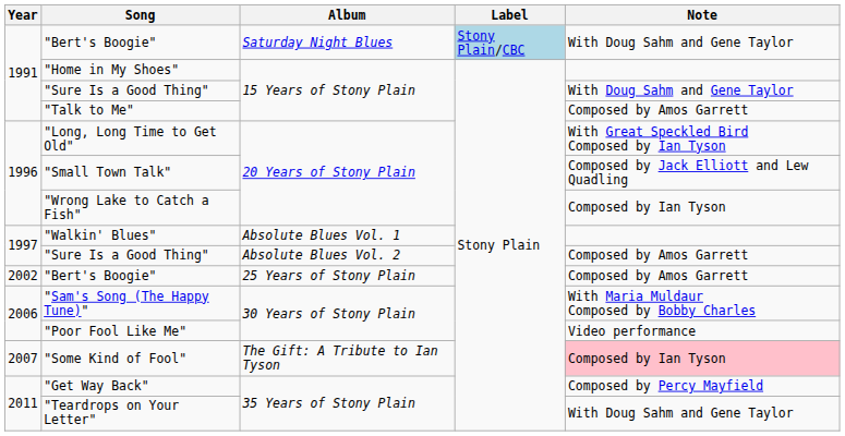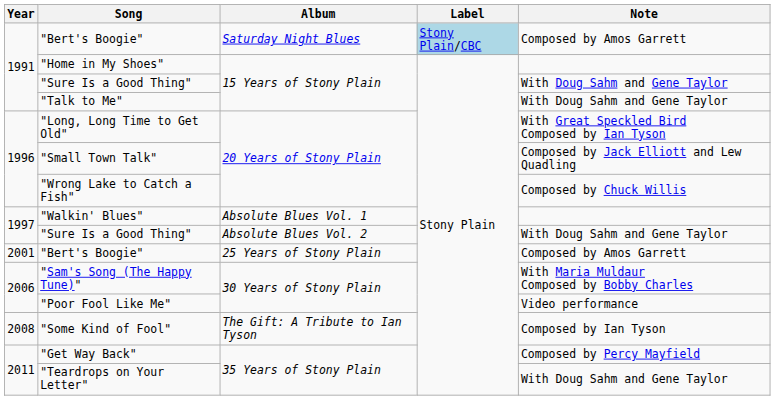"Bert's Boogie" / Saturday Night Blues | Note: With Doug Sahm and Gene Taylor -> Composed by Amos Garrett
"Talk to Me" | Note: Composed by Amos Garrett -> With Doug Sahm and Gene Taylor
"Wrong Lake to Catch a Fish" | Note: Composed by Ian Tyson -> Composed by Chuck Willis
"Sure Is a Good Thing" / Absolute Blues Vol. 2 | Note: Composed by Amos Garrett -> With Doug Sahm and Gene Taylor
"Bert's Boogie" / 25 Years of Stony Plain | Year: 2002 -> 2001
"Some Kind of Fool" | Year: 2007 -> 2008
"Some Kind of Fool" | Note: pink background -> no background
